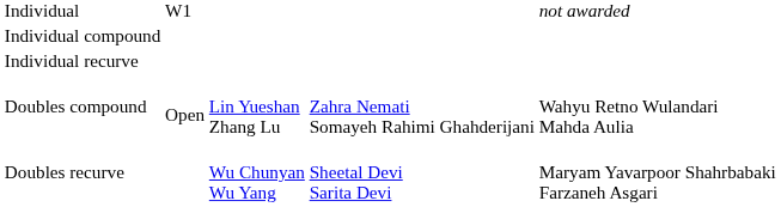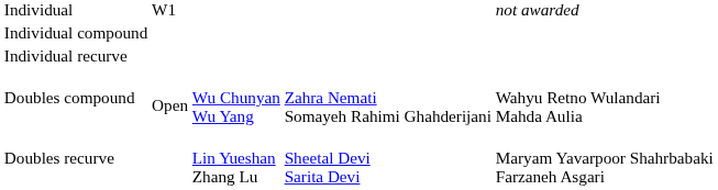Doubles compound | column 3: Lin Yueshan Zhang Lu -> Wu Chunyan Wu Yang
Doubles recurve | column 3: Wu Chunyan Wu Yang -> Lin Yueshan Zhang Lu
